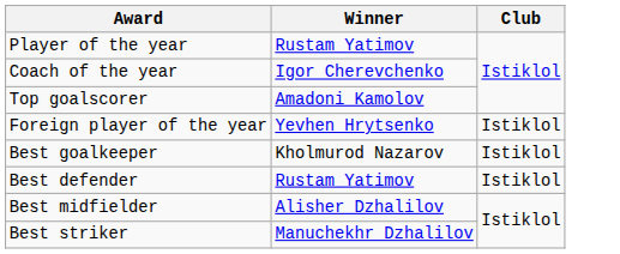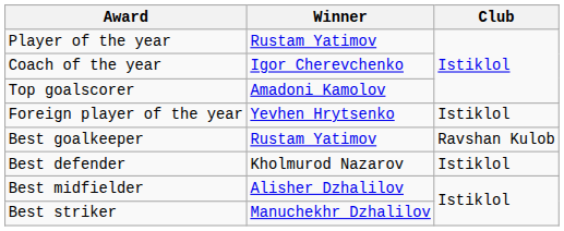Best goalkeeper | Winner: Kholmurod Nazarov -> Rustam Yatimov
Best goalkeeper | Club: Istiklol -> Ravshan Kulob
Best defender | Winner: Rustam Yatimov -> Kholmurod Nazarov
